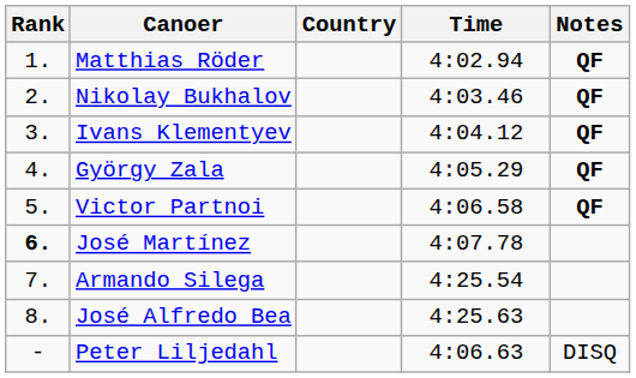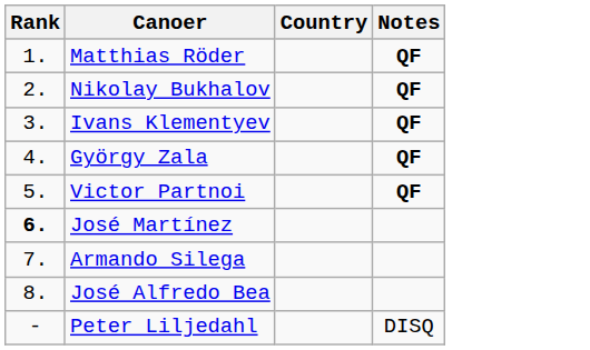- column: Time | 4:02.94 | 4:03.46 | 4:04.12 | 4:05.29 | 4:06.58 | 4:07.78 | 4:25.54 | 4:25.63 | 4:06.63
